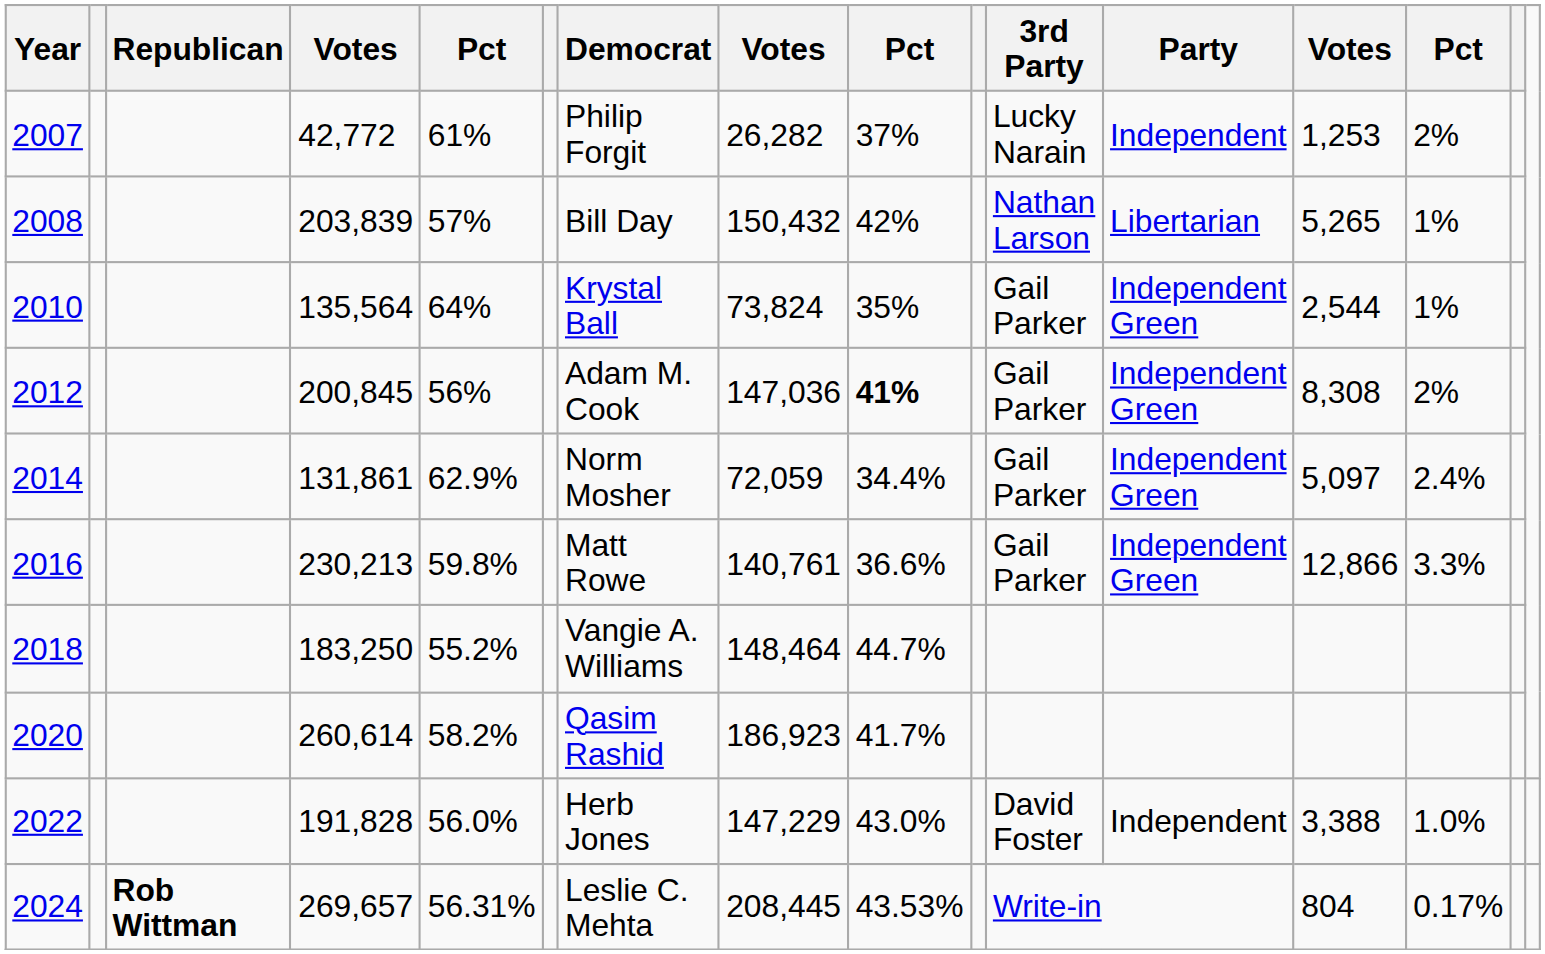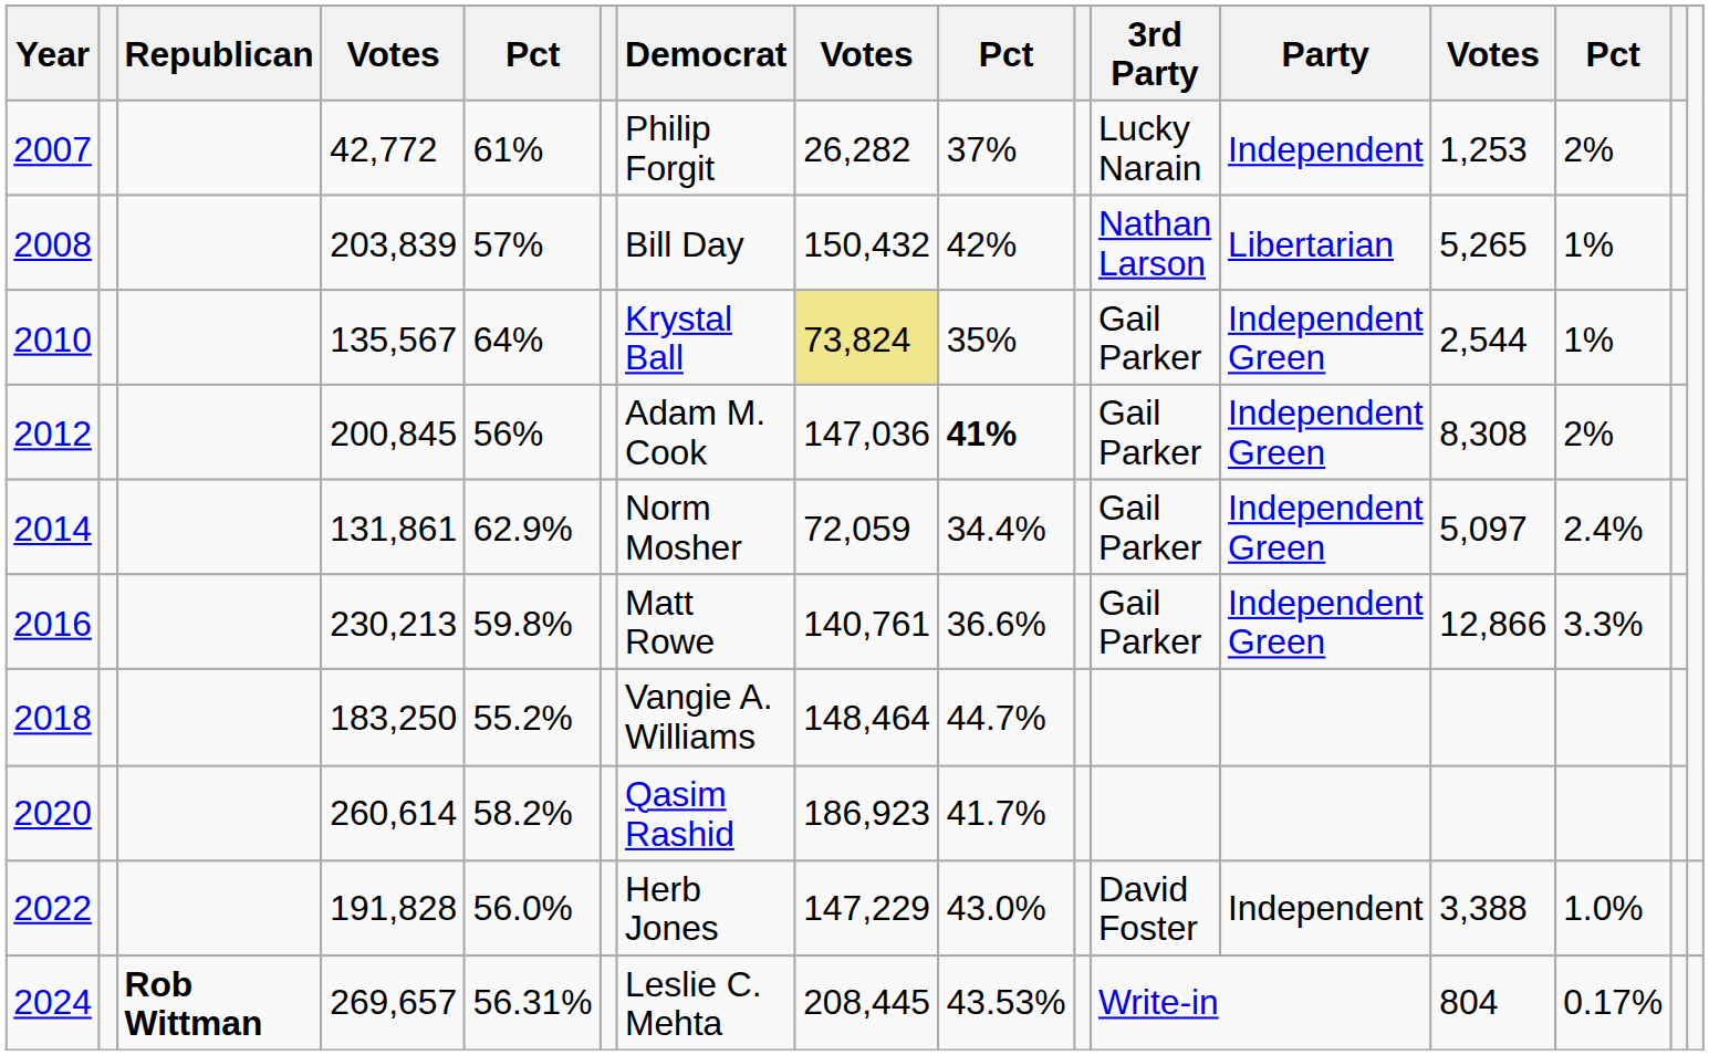2010 | column 4: 135,564 -> 135,567
2010 | column 8: no background -> khaki background
